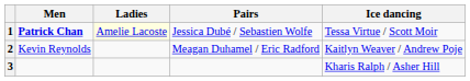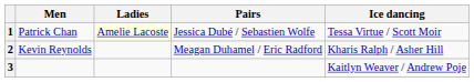1 | Men: bold -> normal
2 | Ice dancing: Kaitlyn Weaver / Andrew Poje -> Kharis Ralph / Asher Hill
3 | Ice dancing: Kharis Ralph / Asher Hill -> Kaitlyn Weaver / Andrew Poje
